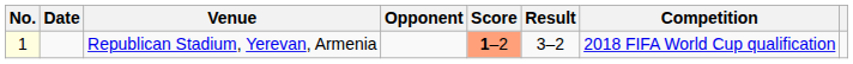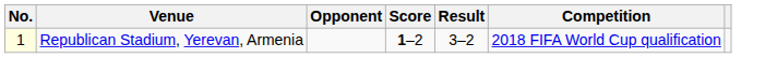- column: Date
Republican Stadium, Yerevan, Armenia | Score: lightsalmon background -> no background
